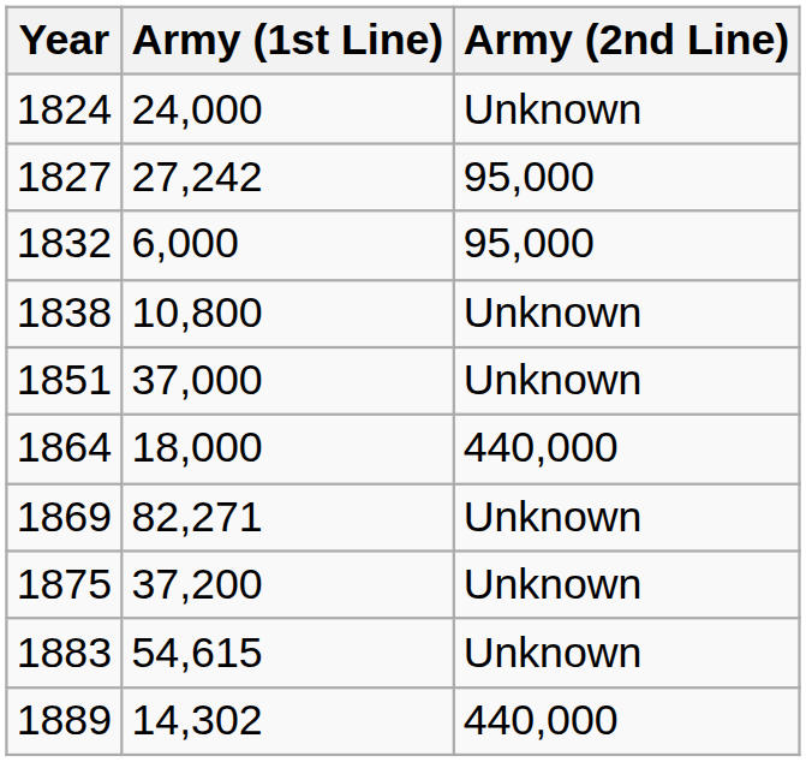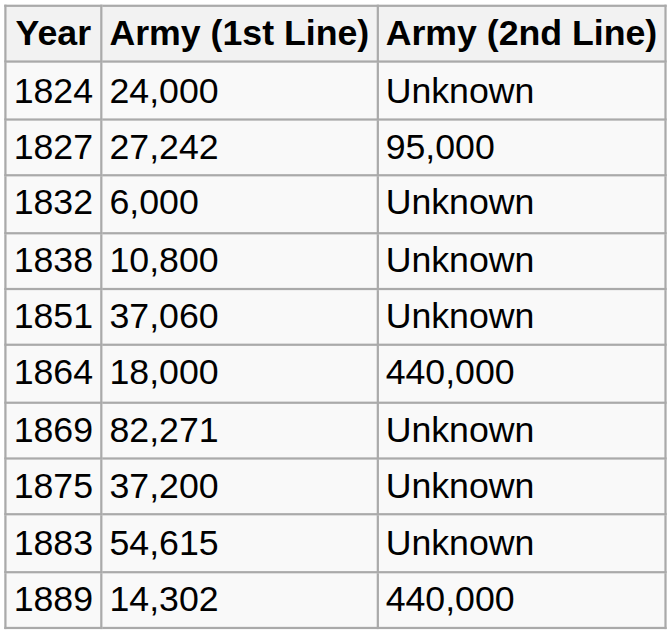1832 | Army (2nd Line): 95,000 -> Unknown
1851 | Army (1st Line): 37,000 -> 37,060
